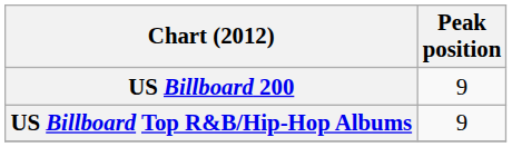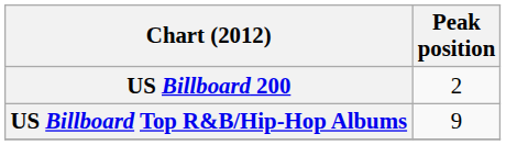US Billboard 200 | Peak position: 9 -> 2
